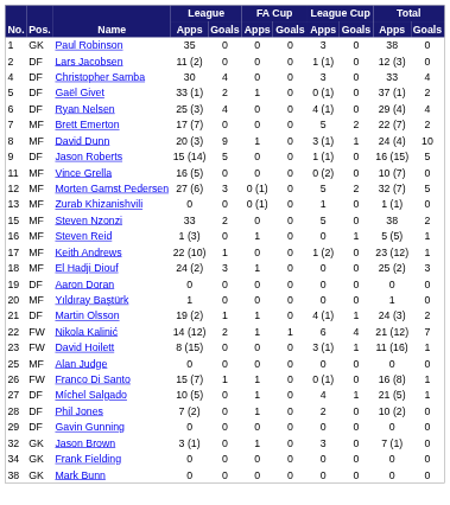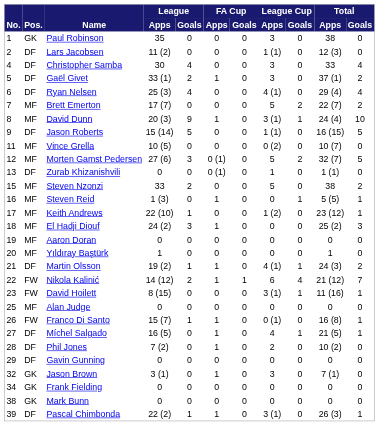Gaël Givet | League Cup / Apps: 0 (1) -> 3
Vince Grella | League / Apps: 16 (5) -> 10 (5)
Zurab Khizanishvili | Pos.: MF -> DF
Aaron Doran | Pos.: DF -> MF
Míchel Salgado | League / Apps: 10 (5) -> 16 (5)
+ row: 39 | DF | Pascal Chimbonda | 22 (2) | 1 | 1 | 0 | 3 (1) | 0 | 26 (3) | 1
